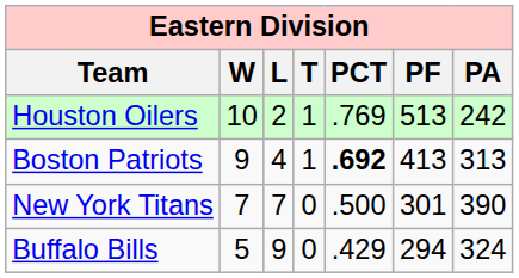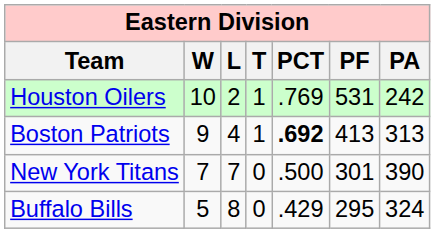Houston Oilers | PF: 513 -> 531
Buffalo Bills | L: 9 -> 8
Buffalo Bills | PF: 294 -> 295
